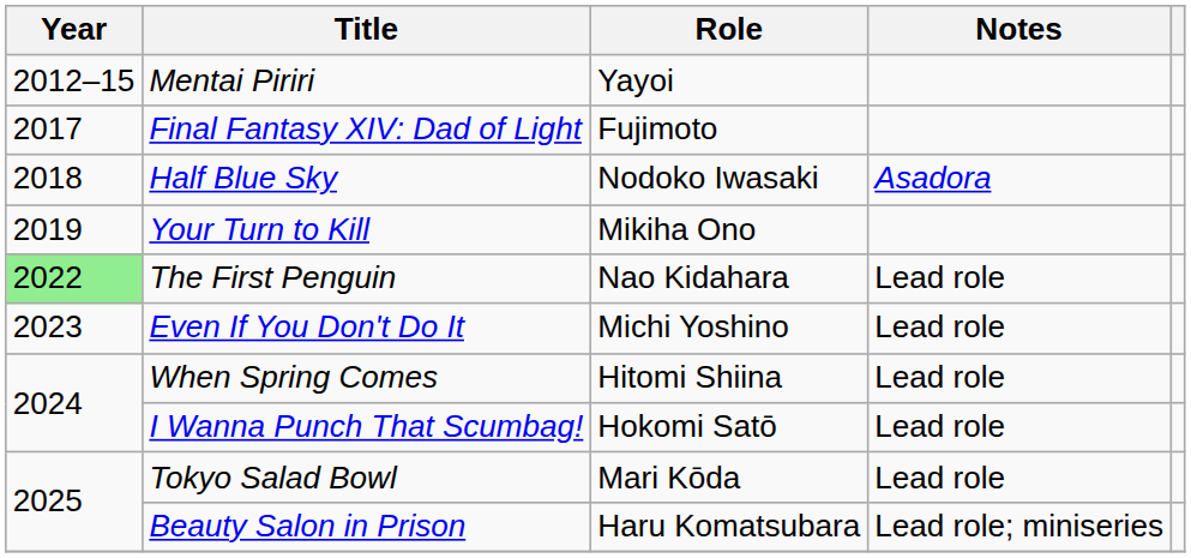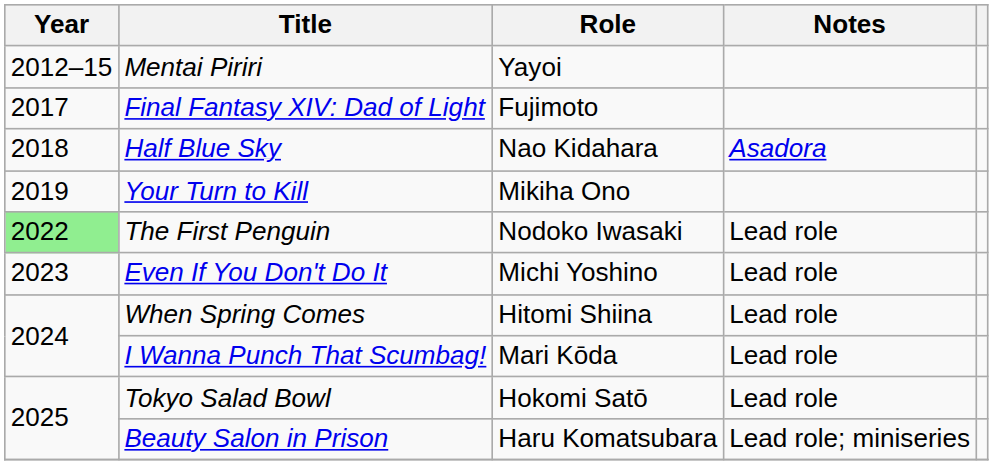Half Blue Sky | Role: Nodoko Iwasaki -> Nao Kidahara
The First Penguin | Role: Nao Kidahara -> Nodoko Iwasaki
I Wanna Punch That Scumbag! | Role: Hokomi Satō -> Mari Kōda
Tokyo Salad Bowl | Role: Mari Kōda -> Hokomi Satō
